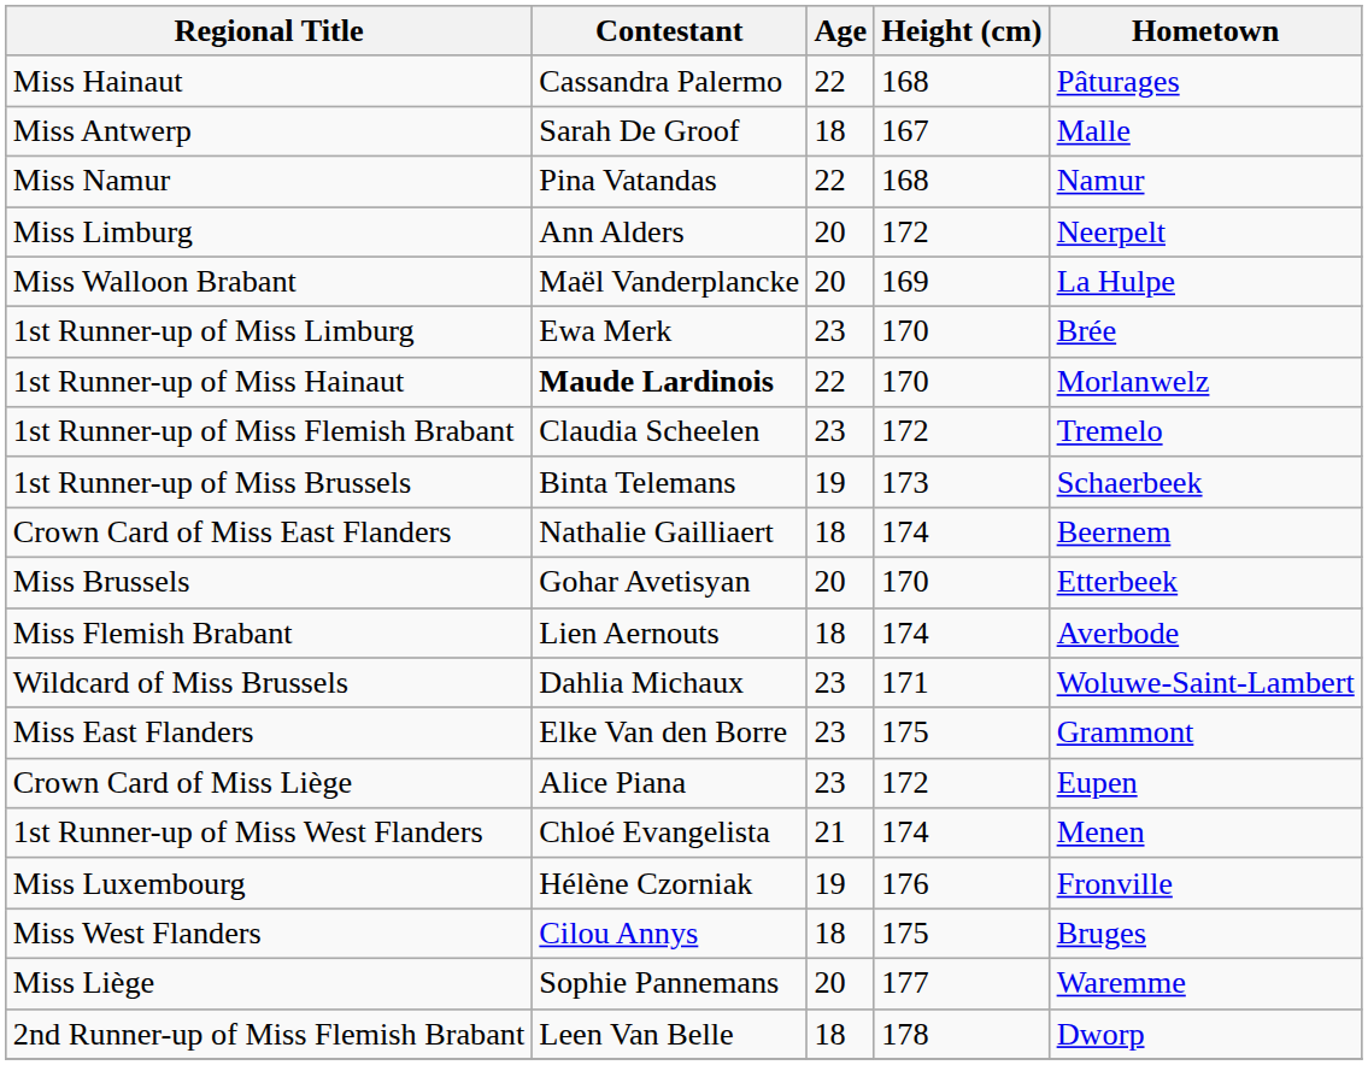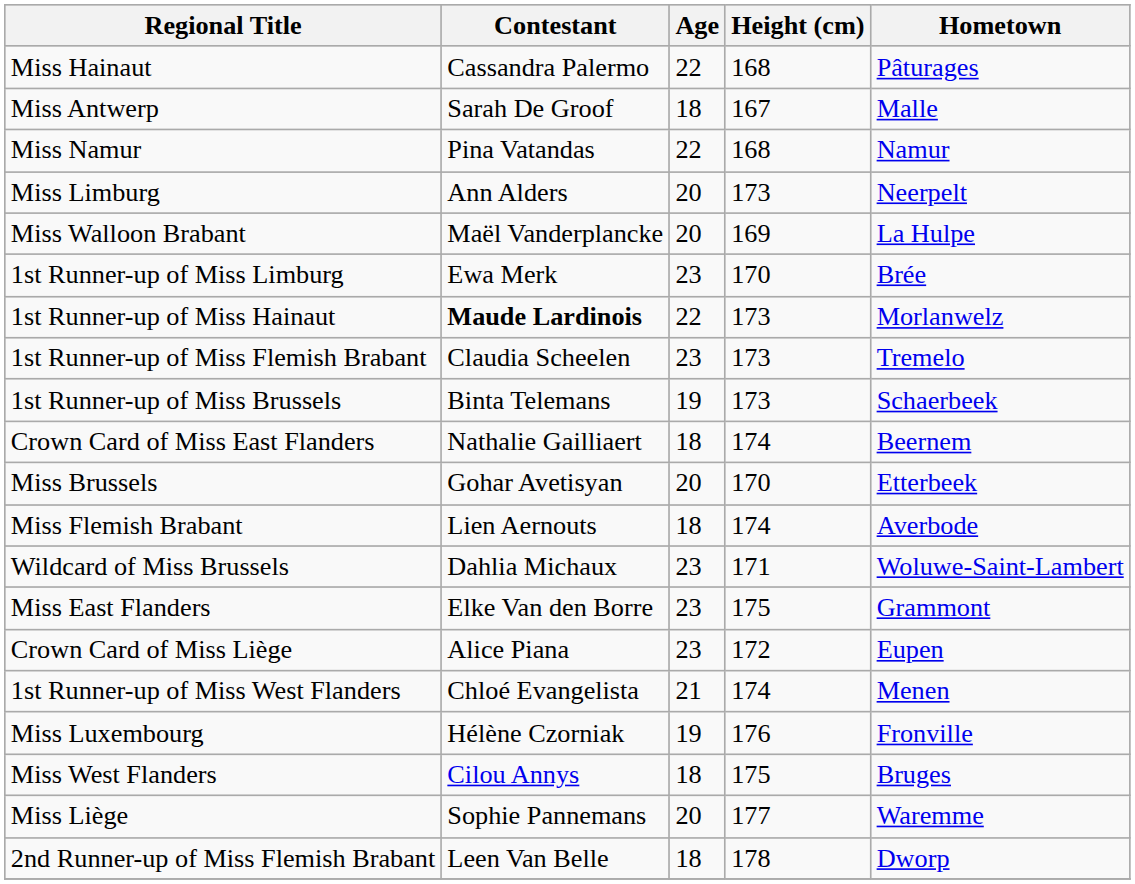Miss Limburg | Height (cm): 172 -> 173
1st Runner-up of Miss Hainaut | Height (cm): 170 -> 173
1st Runner-up of Miss Flemish Brabant | Height (cm): 172 -> 173
